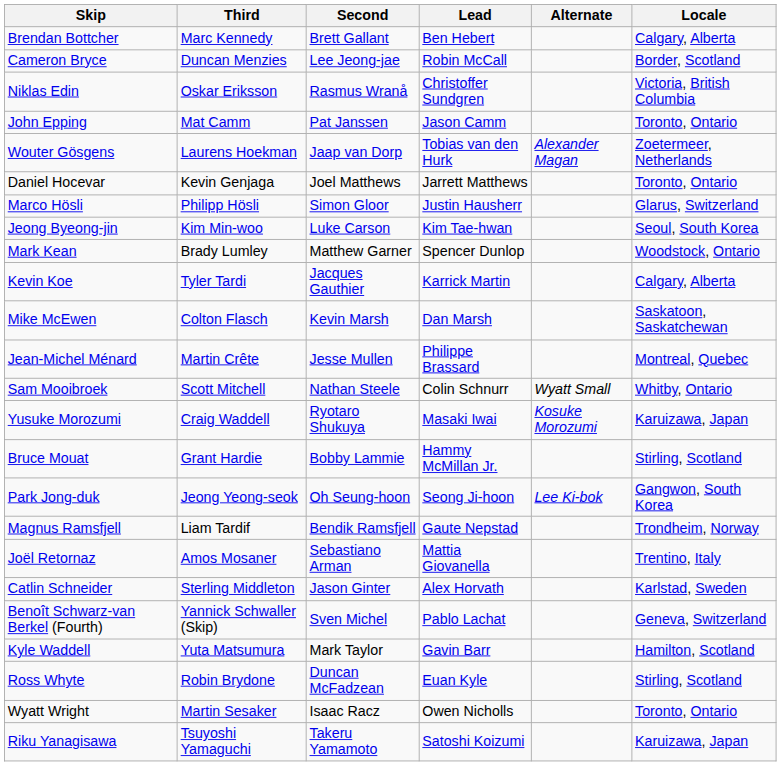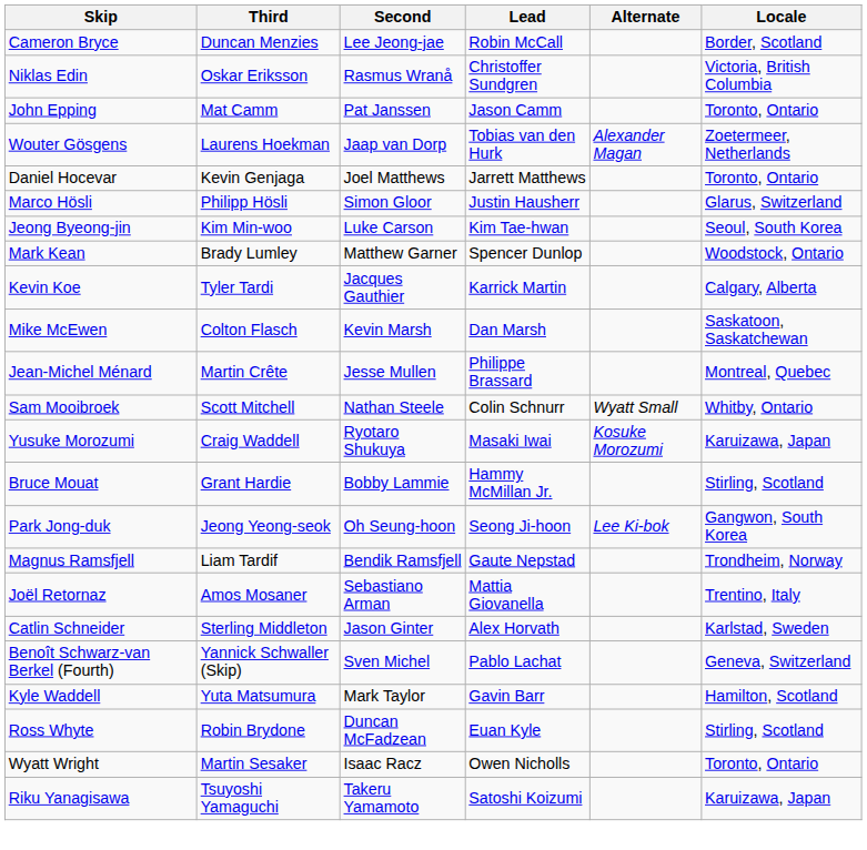- row: Brendan Bottcher | Marc Kennedy | Brett Gallant | Ben Hebert | Calgary, Alberta
